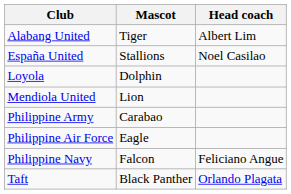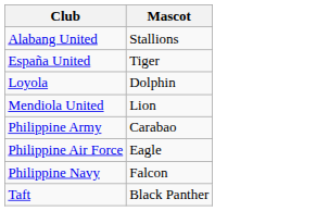- column: Head coach | Albert Lim | Noel Casilao | Feliciano Angue | Orlando Plagata
Alabang United | Mascot: Tiger -> Stallions
España United | Mascot: Stallions -> Tiger
